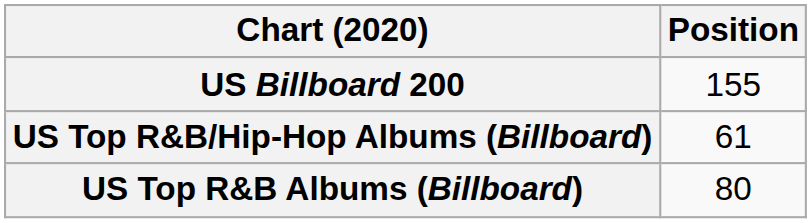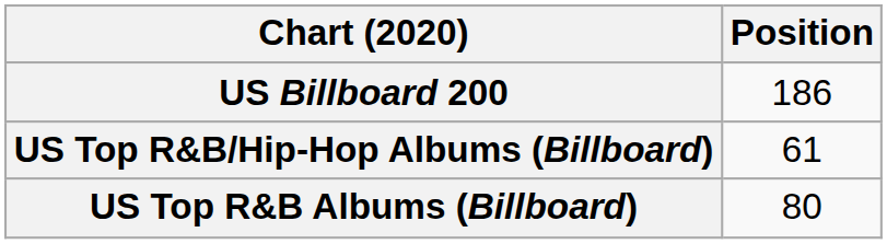US Billboard 200 | Position: 155 -> 186
